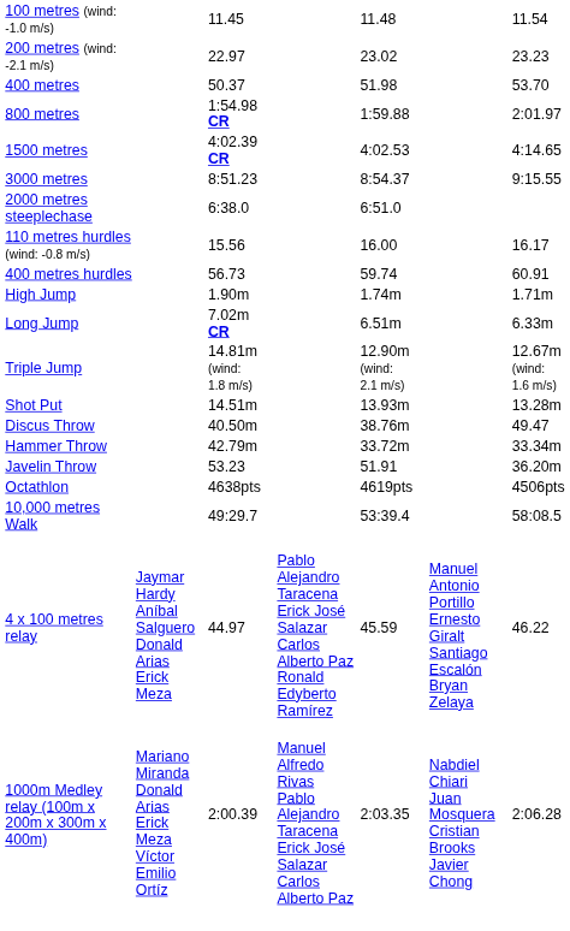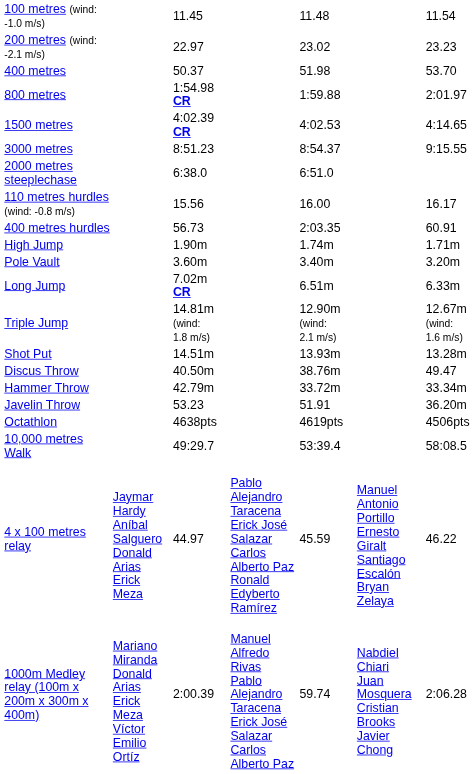400 metres hurdles | column 5: 59.74 -> 2:03.35
+ row: Pole Vault | 3.60m | 3.40m | 3.20m
1000m Medley relay (100m x 200m x 300m x 400m) | column 5: 2:03.35 -> 59.74
